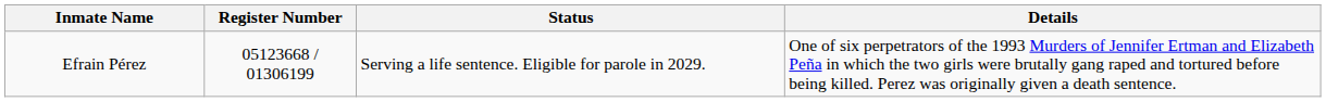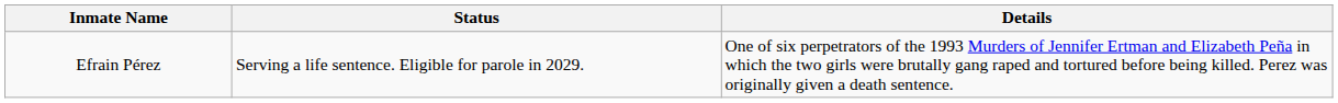- column: Register Number | 05123668 / 01306199
